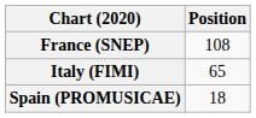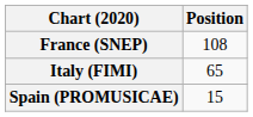Spain (PROMUSICAE) | Position: 18 -> 15
